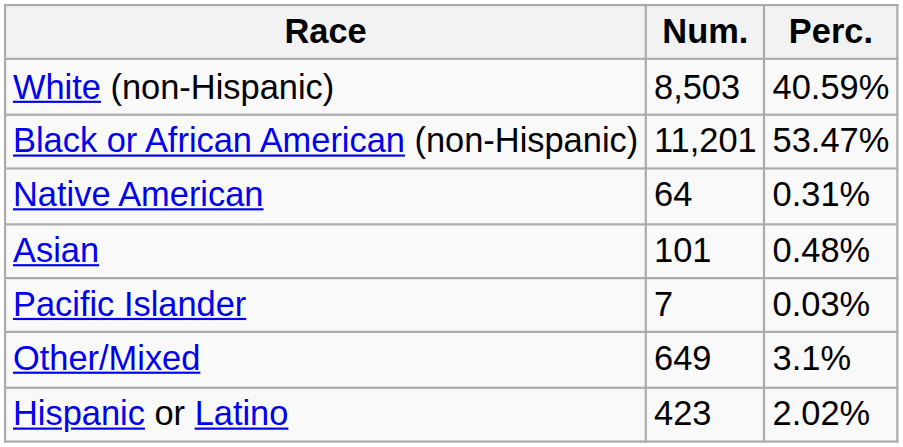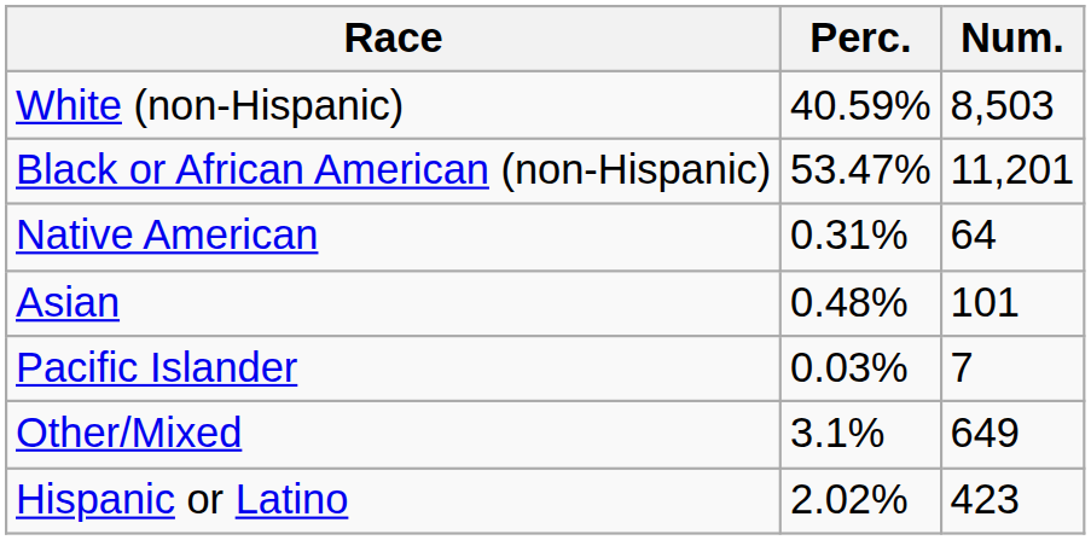columns swapped: Num. <-> Perc.
